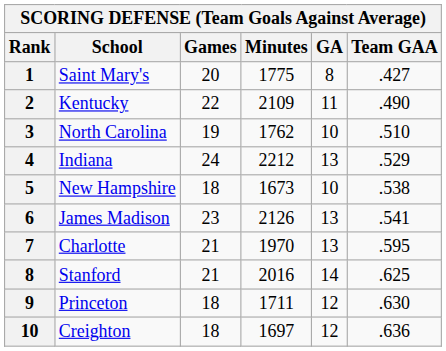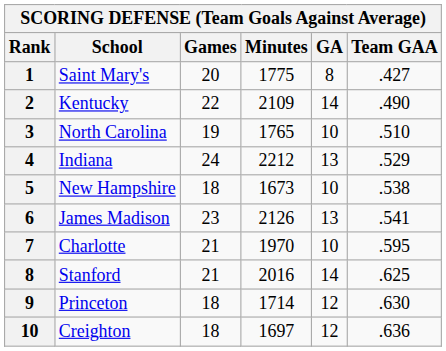Kentucky | GA: 11 -> 14
North Carolina | Minutes: 1762 -> 1765
Charlotte | GA: 13 -> 10
Princeton | Minutes: 1711 -> 1714
